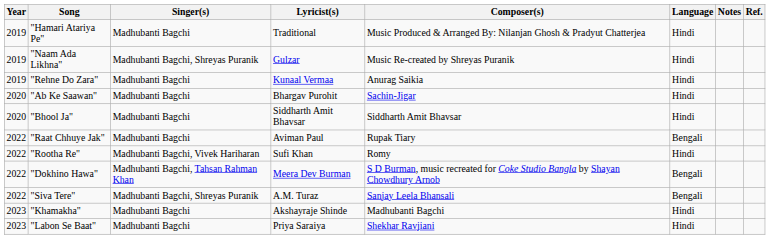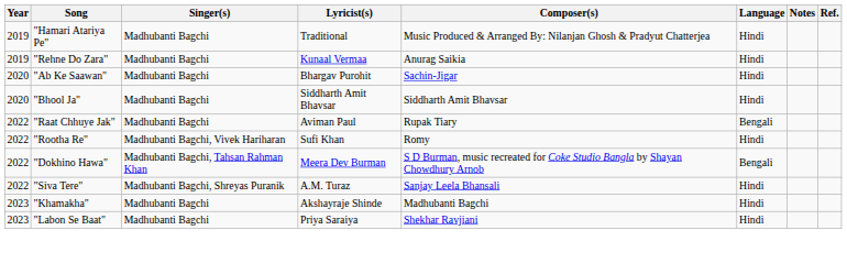- row: 2019 | "Naam Ada Likhna" | Madhubanti Bagchi, Shreyas Puranik | Gulzar | Music Re-created by Shreyas Puranik | Hindi
"Siva Tere" | Language: Bengali -> Hindi
